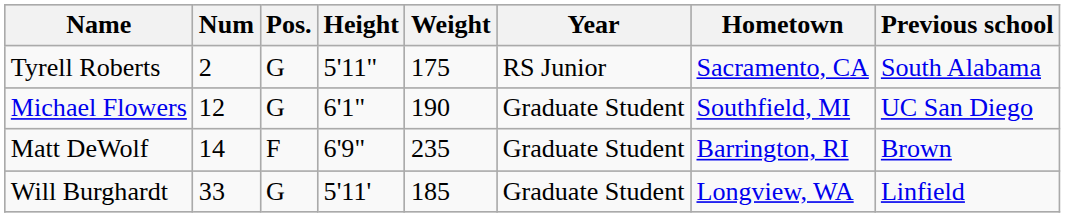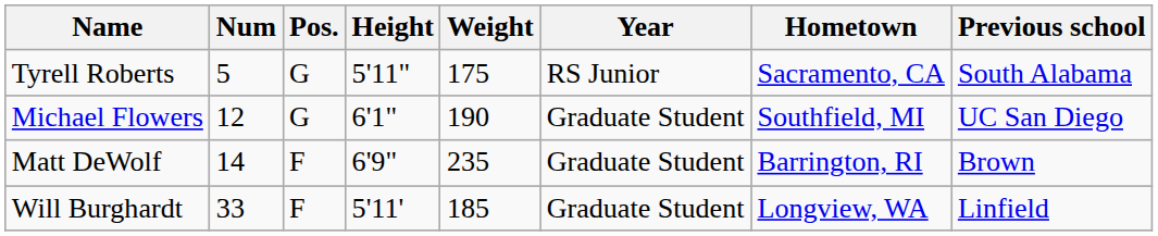Tyrell Roberts | Num: 2 -> 5
Will Burghardt | Pos.: G -> F
